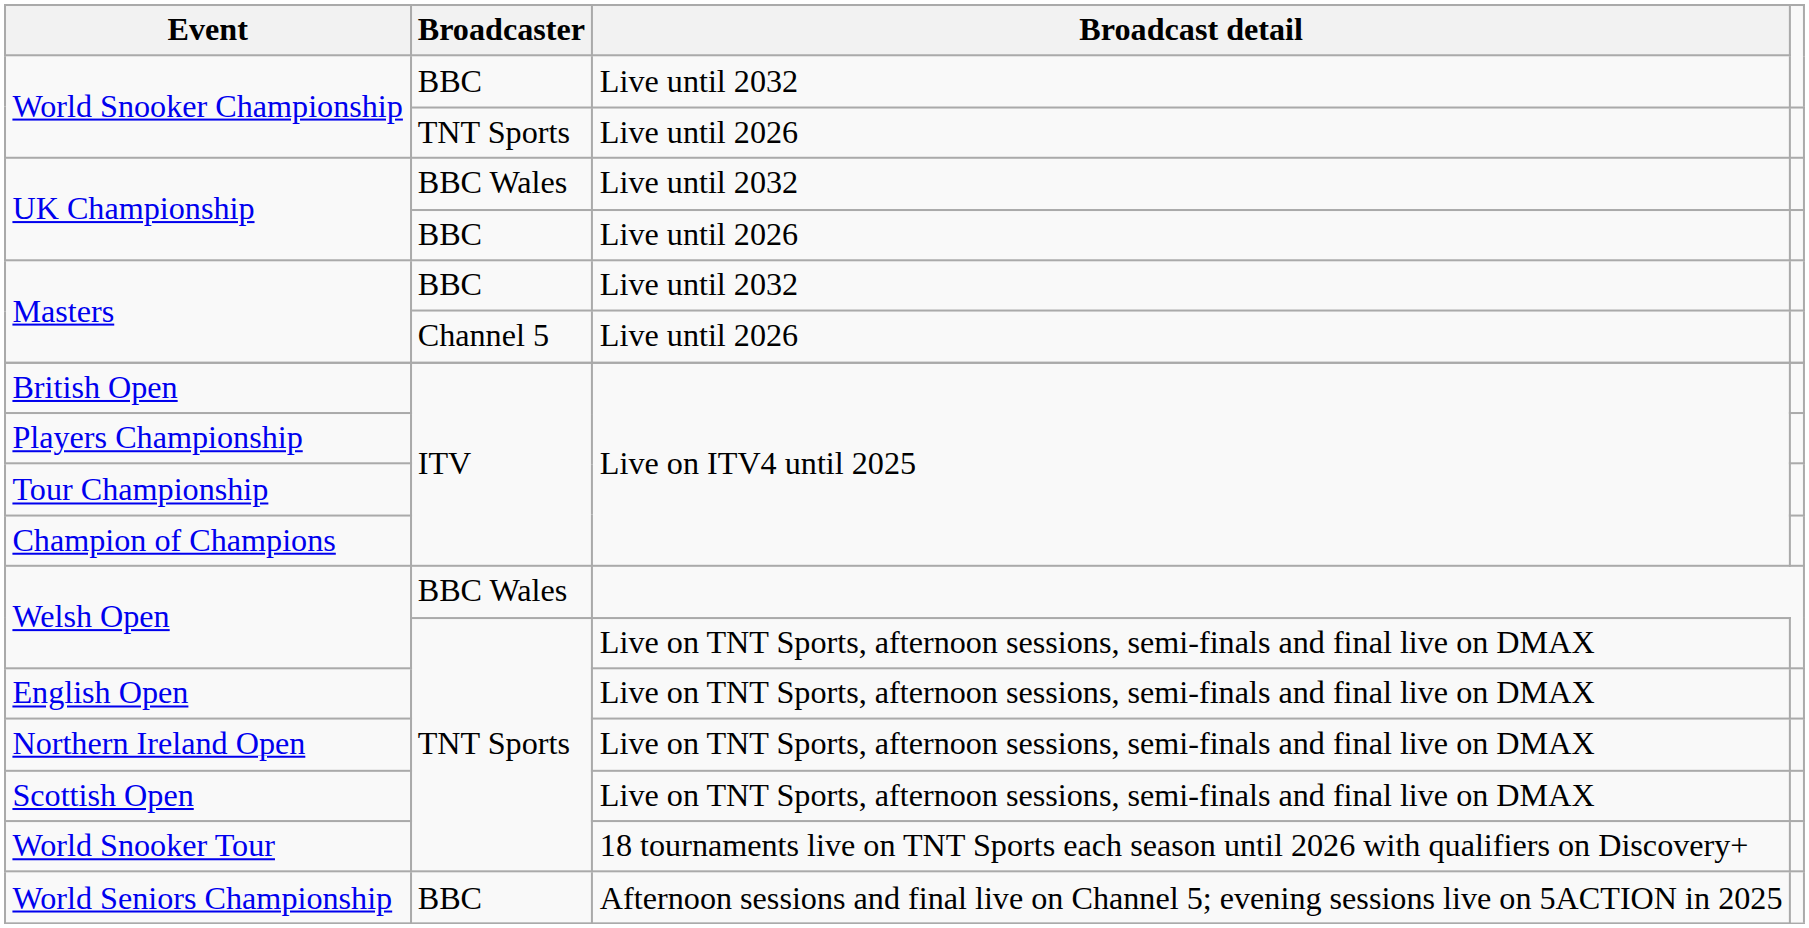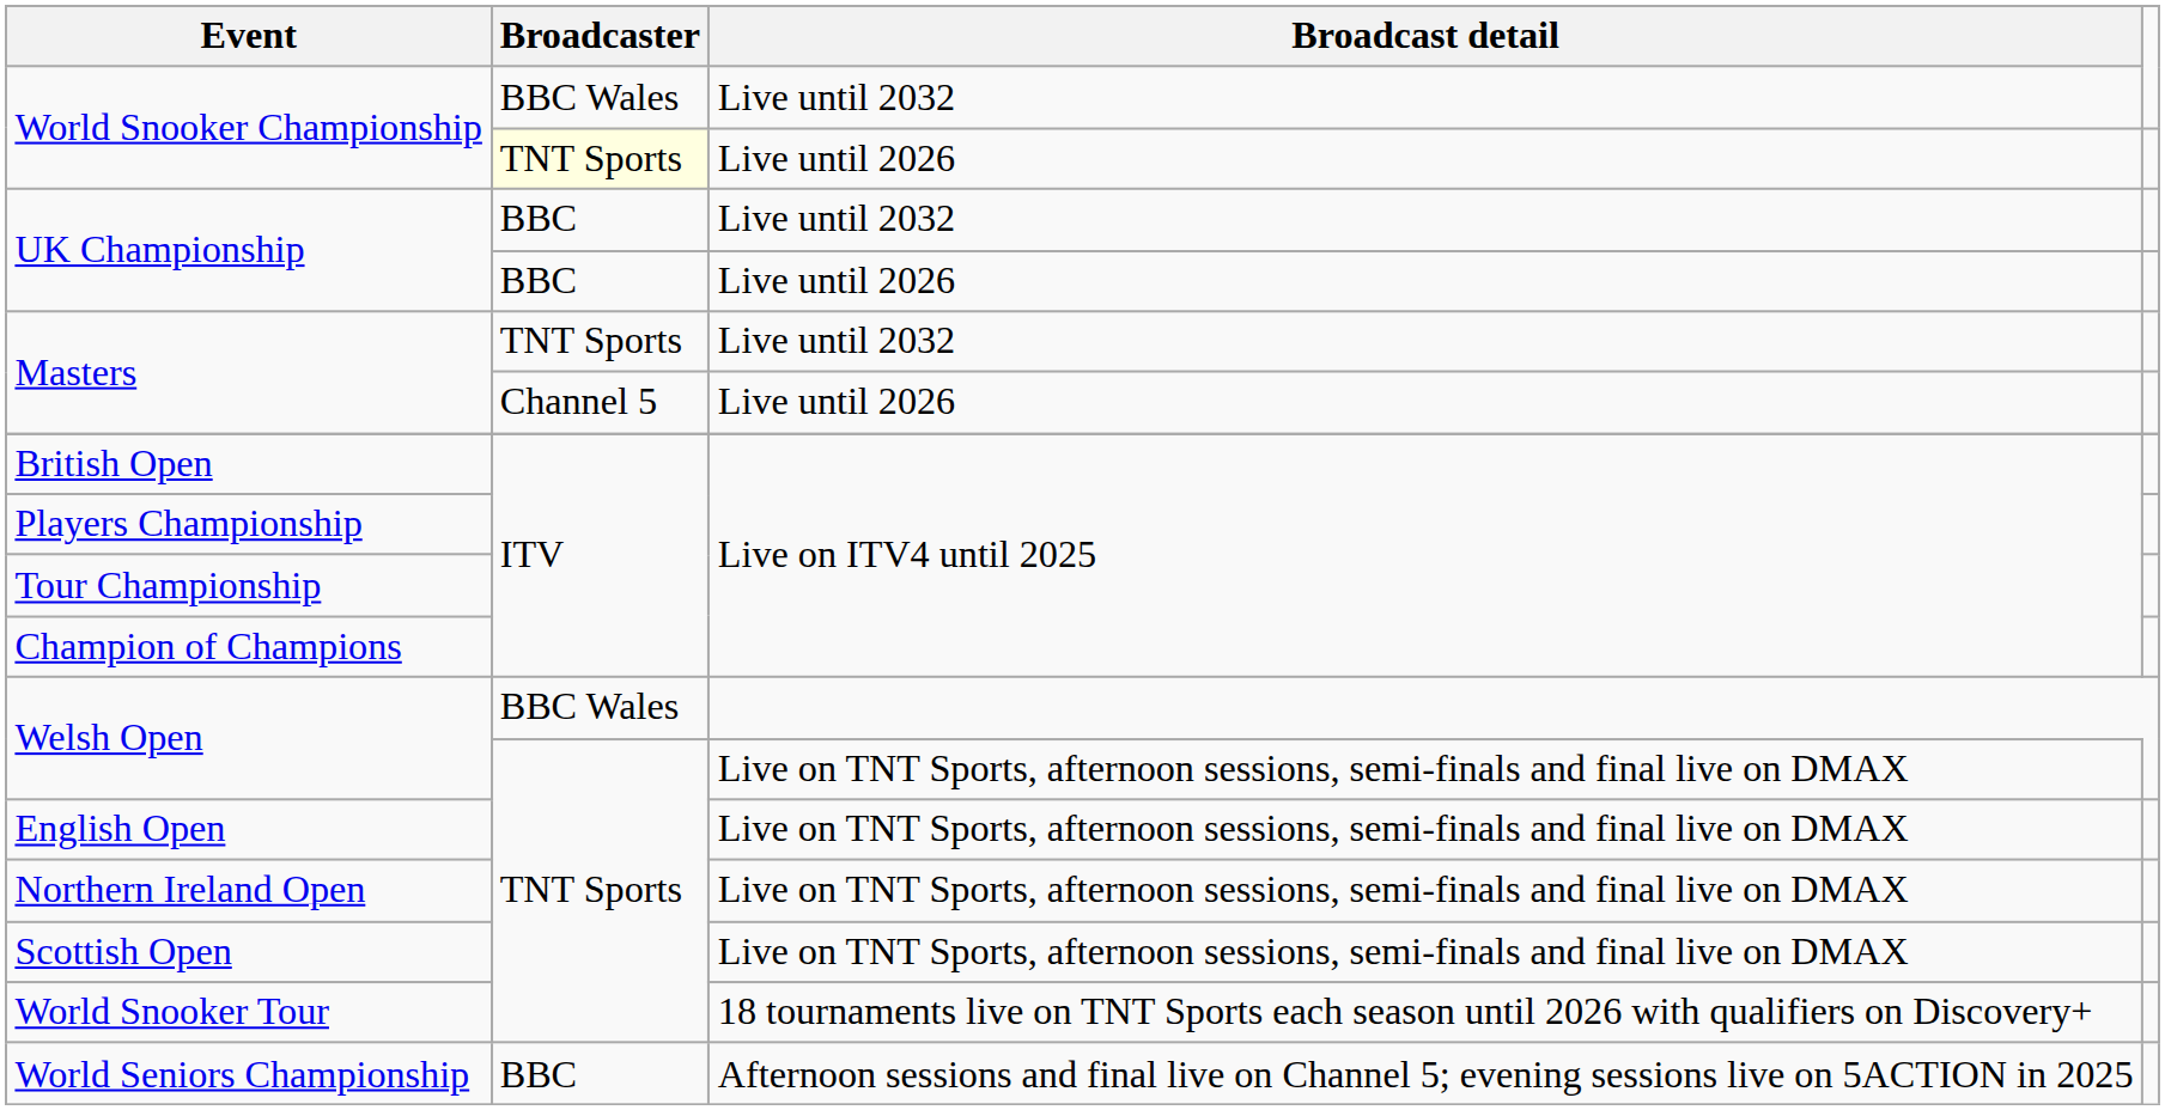World Snooker Championship / Live until 2032 | Broadcaster: BBC -> BBC Wales
World Snooker Championship / Live until 2026 | Broadcaster: no background -> lightyellow background
UK Championship / Live until 2032 | Broadcaster: BBC Wales -> BBC
Masters / Live until 2032 | Broadcaster: BBC -> TNT Sports
